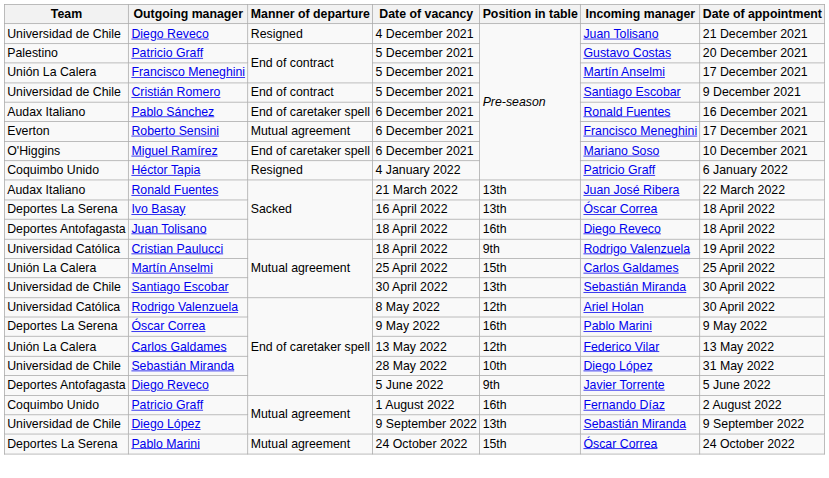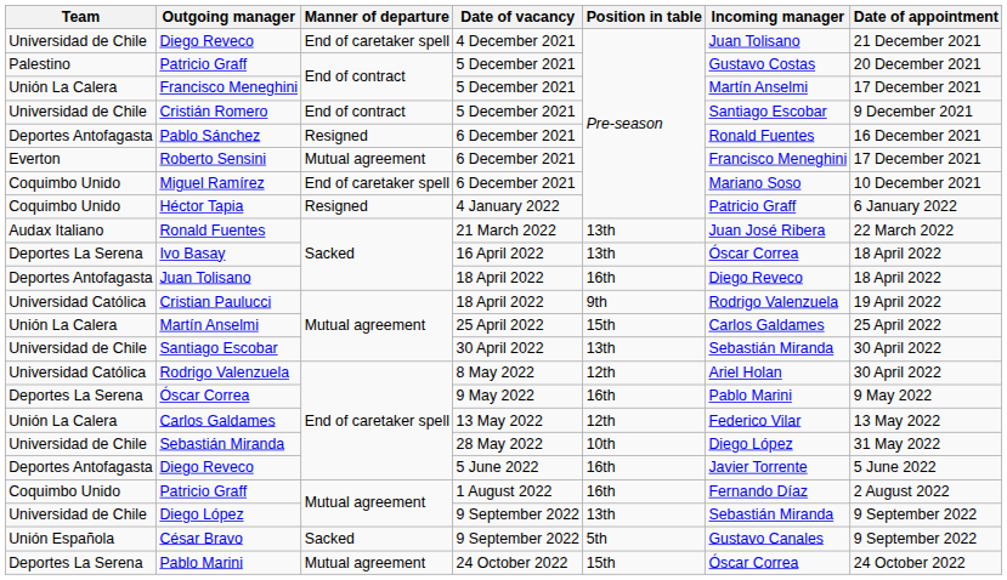Diego Reveco / 4 December 2021 | Manner of departure: Resigned -> End of caretaker spell
Pablo Sánchez | Team: Audax Italiano -> Deportes Antofagasta
Pablo Sánchez | Manner of departure: End of caretaker spell -> Resigned
Miguel Ramírez | Team: O'Higgins -> Coquimbo Unido
Diego Reveco / 5 June 2022 | Position in table: 9th -> 16th
+ row: Unión Española | César Bravo | Sacked | 9 September 2022 | 5th | Gustavo Canales | 9 September 2022
